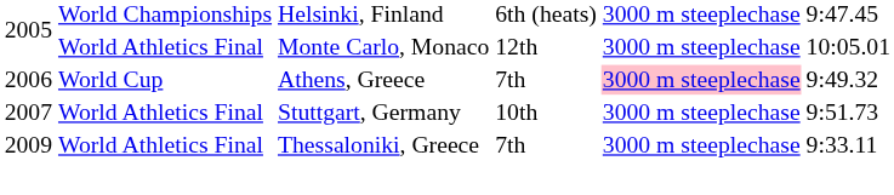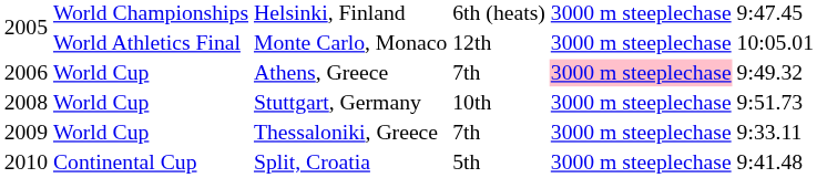Stuttgart, Germany | column 1: 2007 -> 2008
Stuttgart, Germany | column 2: World Athletics Final -> World Cup
Thessaloniki, Greece | column 2: World Athletics Final -> World Cup
+ row: 2010 | Continental Cup | Split, Croatia | 5th | 3000 m steeplechase | 9:41.48
